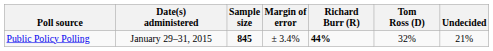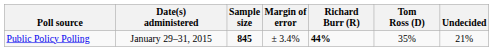Public Policy Polling | Tom Ross (D): 32% -> 35%
